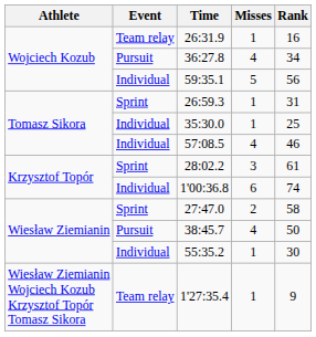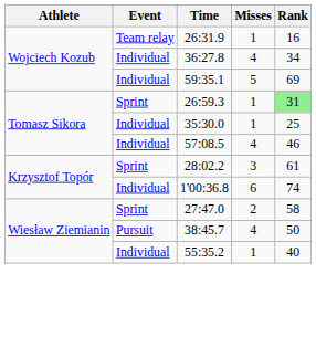36:27.8 | Event: Pursuit -> Individual
59:35.1 | Rank: 56 -> 69
26:59.3 | Rank: no background -> lightgreen background
55:35.2 | Rank: 30 -> 40
- row: Wiesław Ziemianin Wojciech Kozub Krzysztof Topór Tomasz Sikora | Team relay | 1'27:35.4 | 1 | 9
